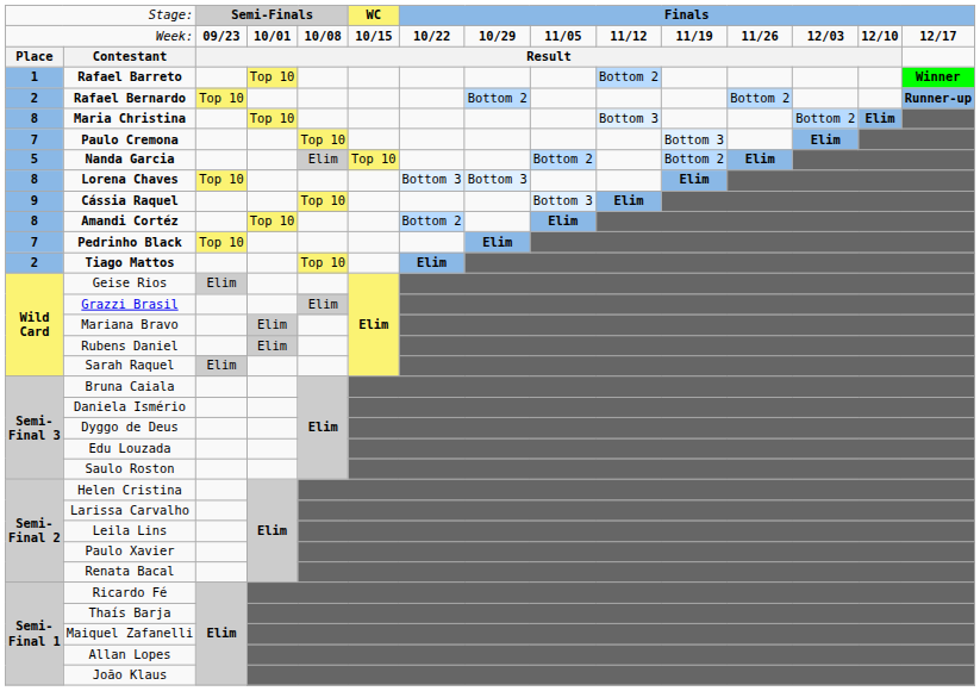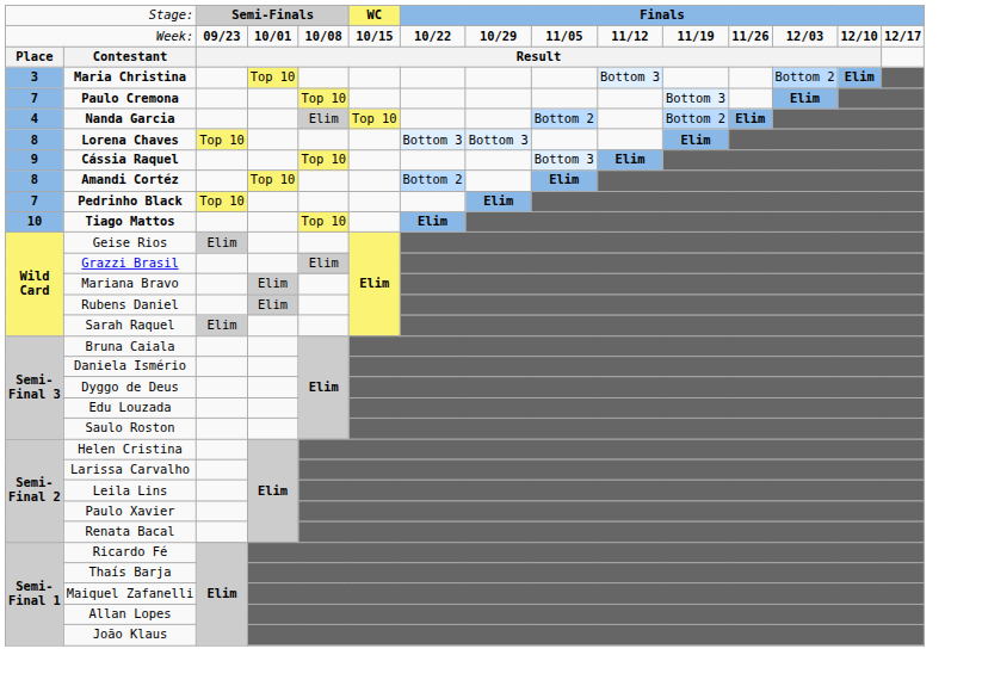- row: 1 | Rafael Barreto | Top 10 | Bottom 2 | Winner
- row: 2 | Rafael Bernardo | Top 10 | Bottom 2 | Bottom 2 | Runner-up
Maria Christina | column 1: 8 -> 3
Nanda Garcia | column 1: 5 -> 4
Tiago Mattos | column 1: 2 -> 10
